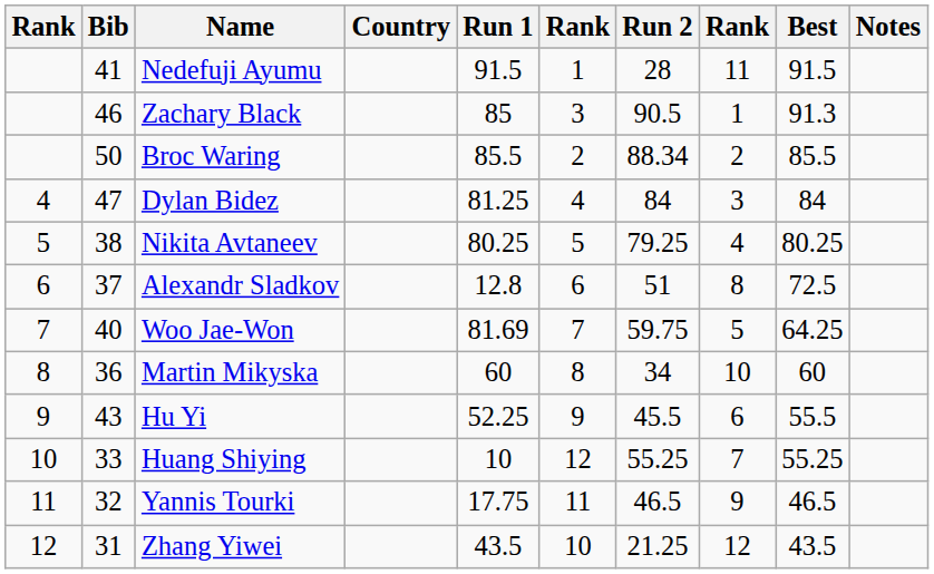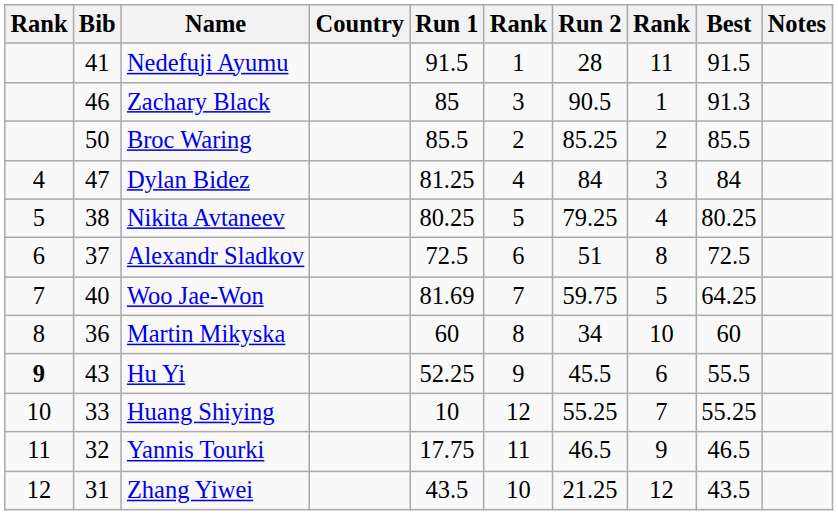Broc Waring | Run 2: 88.34 -> 85.25
Alexandr Sladkov | Run 1: 12.8 -> 72.5
Hu Yi | column 1: normal -> bold
